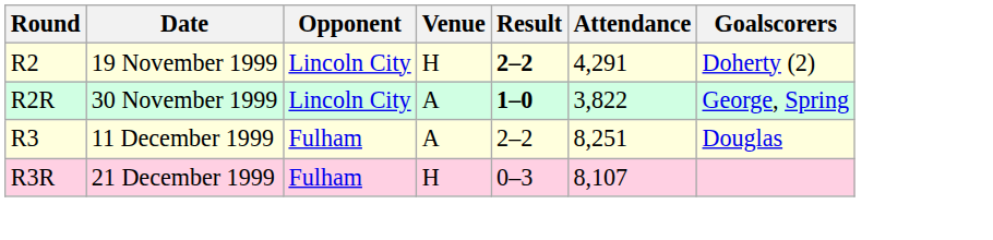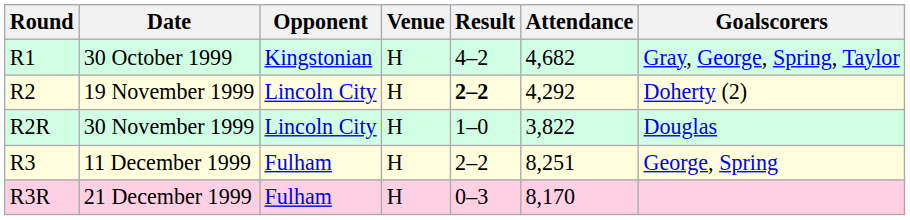+ row: R1 | 30 October 1999 | Kingstonian | H | 4–2 | 4,682 | Gray, George, Spring, Taylor
19 November 1999 | Attendance: 4,291 -> 4,292
30 November 1999 | Venue: A -> H
30 November 1999 | Result: bold -> normal
30 November 1999 | Goalscorers: George, Spring -> Douglas
11 December 1999 | Venue: A -> H
11 December 1999 | Goalscorers: Douglas -> George, Spring
21 December 1999 | Attendance: 8,107 -> 8,170
